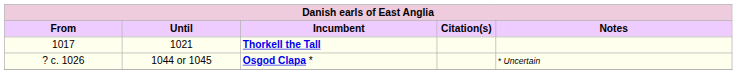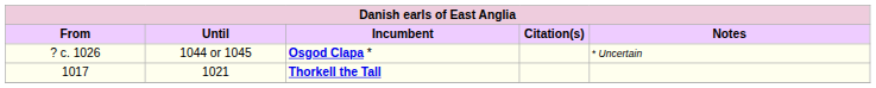rows swapped: 1021 <-> 1044 or 1045
